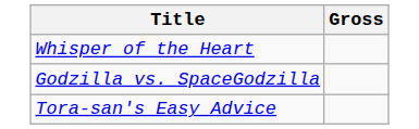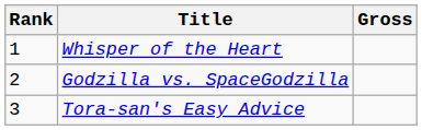+ column: Rank | 1 | 2 | 3
